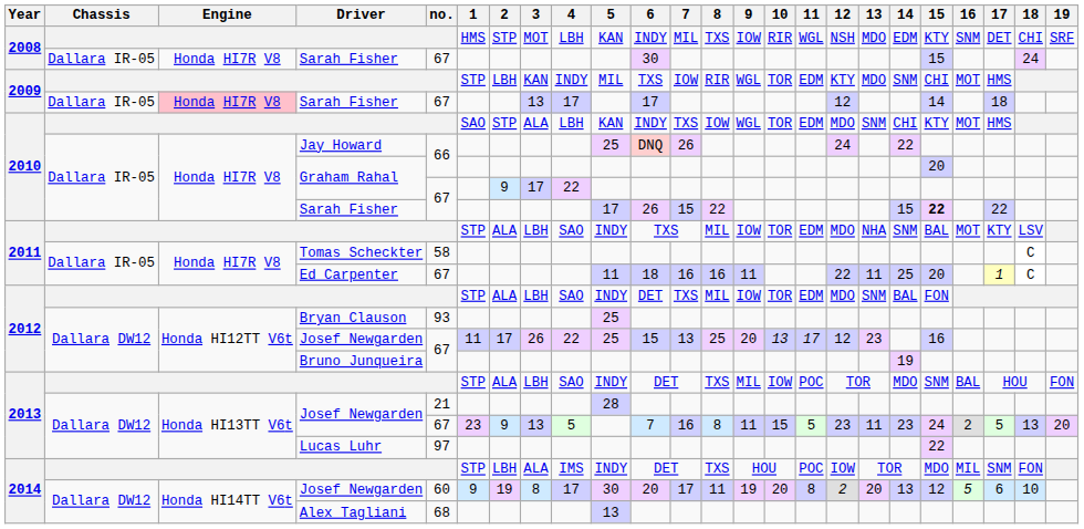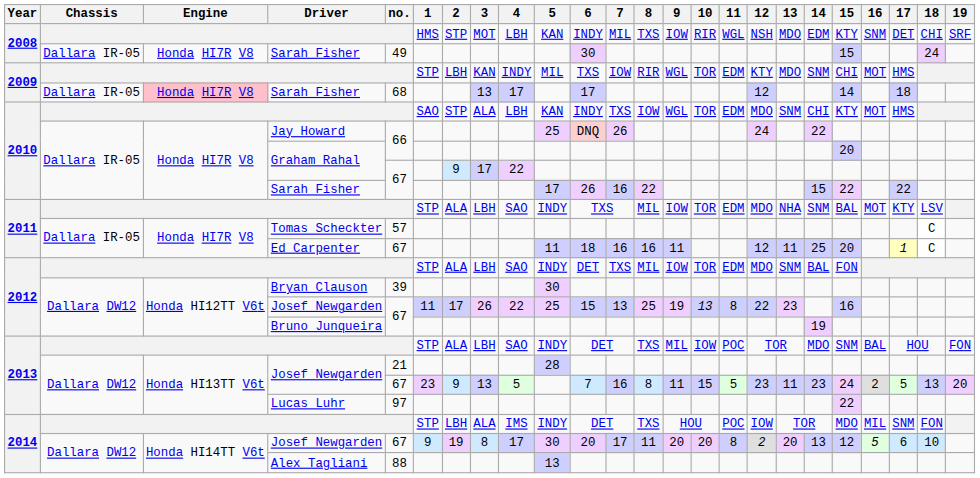2008 / Sarah Fisher | no.: 67 -> 49
2009 / Sarah Fisher | no.: 67 -> 68
2010 / Sarah Fisher | 7: 15 -> 16
2010 / Sarah Fisher | 15: bold -> normal
Tomas Scheckter | no.: 58 -> 57
Ed Carpenter | 12: 22 -> 12
Bryan Clauson | no.: 93 -> 39
Bryan Clauson | 5: 25 -> 30
2012 / Josef Newgarden | 9: 20 -> 19
2012 / Josef Newgarden | 11: 17 -> 8
2012 / Josef Newgarden | 12: 12 -> 22
2014 / Josef Newgarden | no.: 60 -> 67
2014 / Josef Newgarden | 9: 19 -> 20
Alex Tagliani | no.: 68 -> 88
